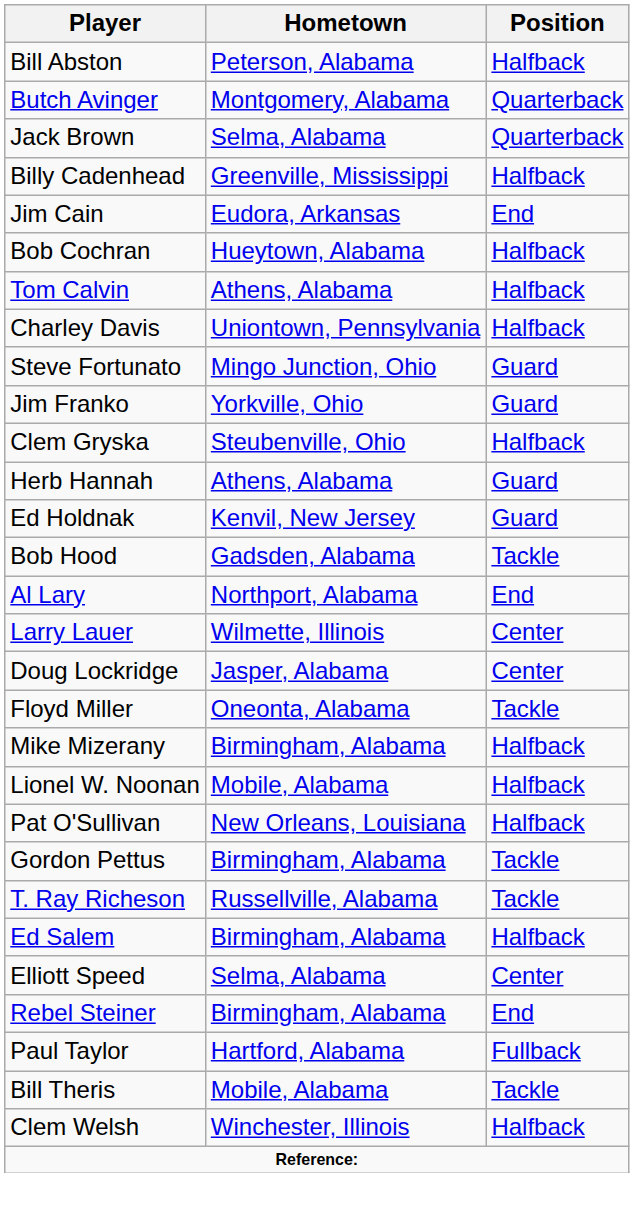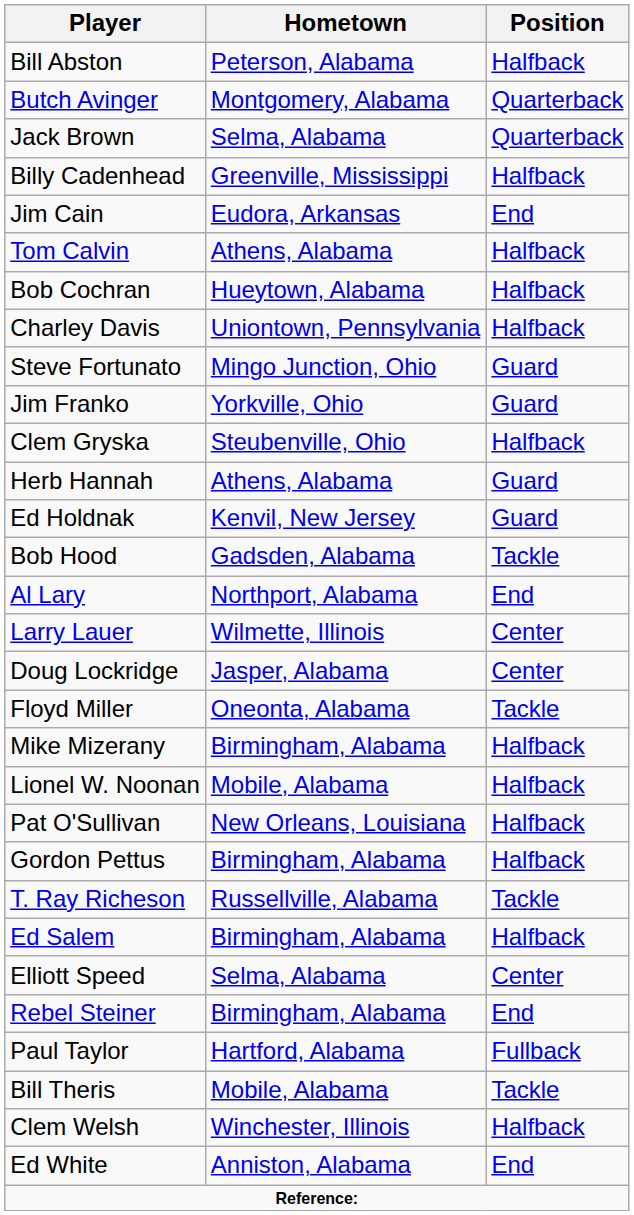rows swapped: Tom Calvin <-> Bob Cochran
Gordon Pettus | Position: Tackle -> Halfback
+ row: Ed White | Anniston, Alabama | End
